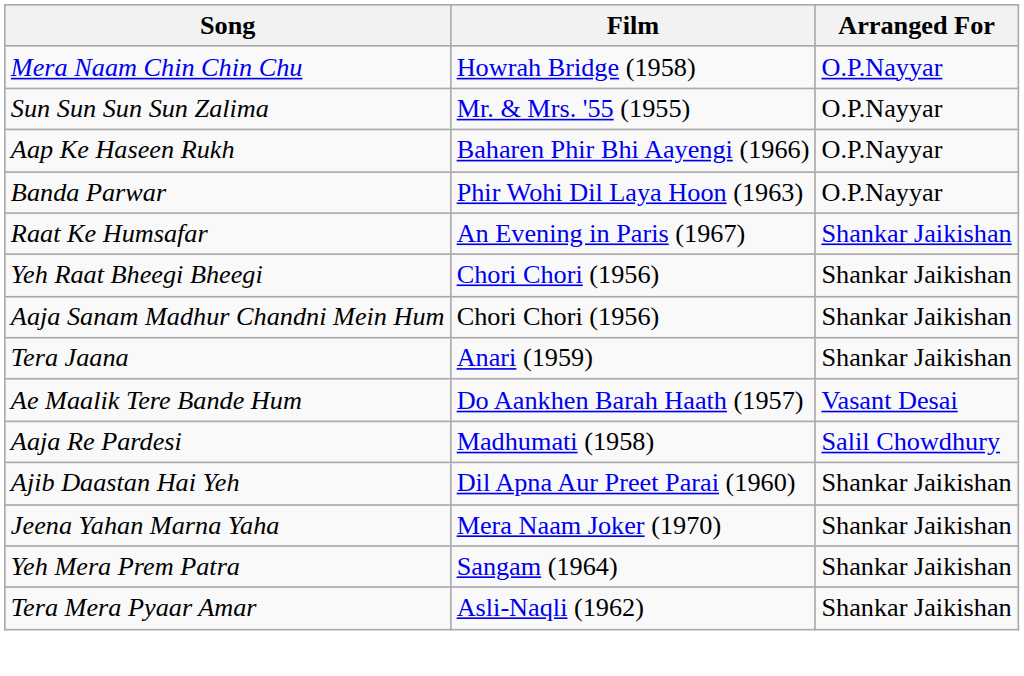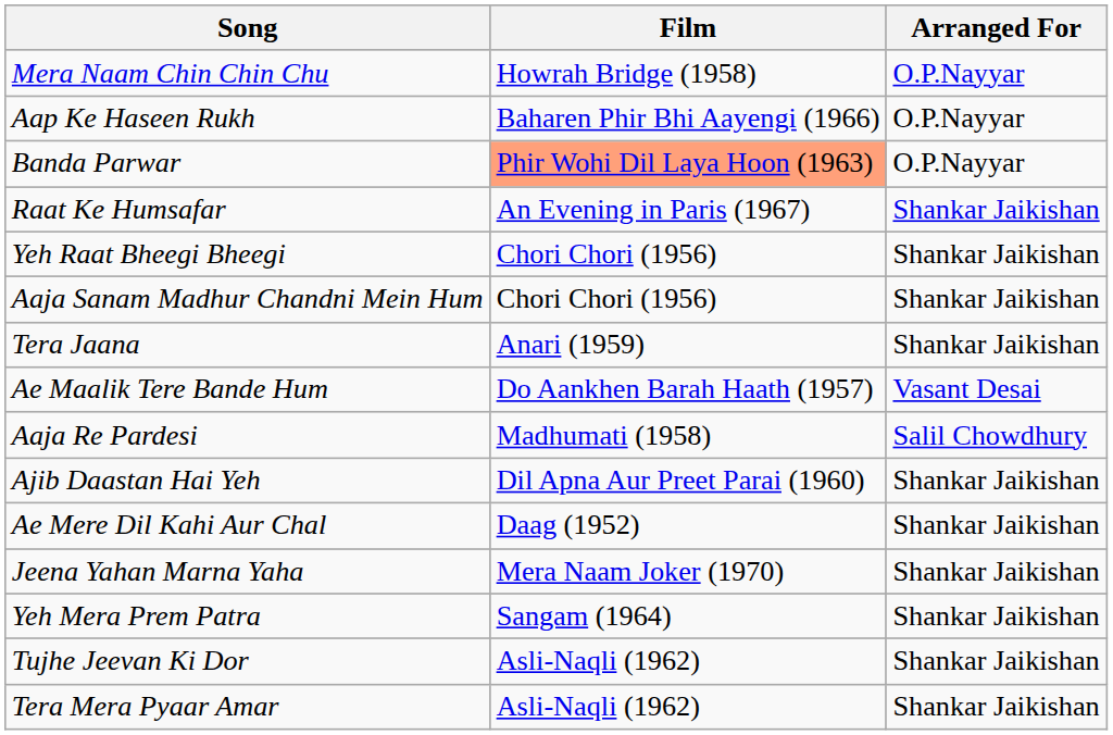- row: Sun Sun Sun Sun Zalima | Mr. & Mrs. '55 (1955) | O.P.Nayyar
Banda Parwar | Film: no background -> lightsalmon background
+ row: Ae Mere Dil Kahi Aur Chal | Daag (1952) | Shankar Jaikishan
+ row: Tujhe Jeevan Ki Dor | Asli-Naqli (1962) | Shankar Jaikishan
